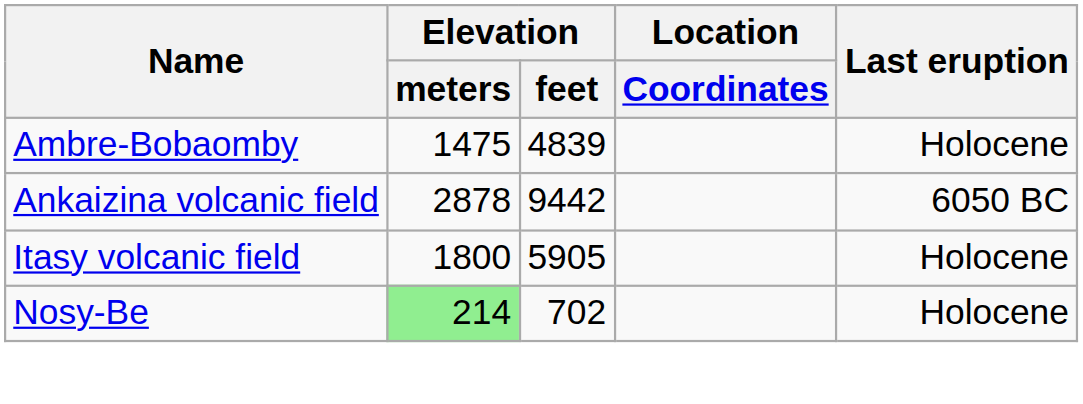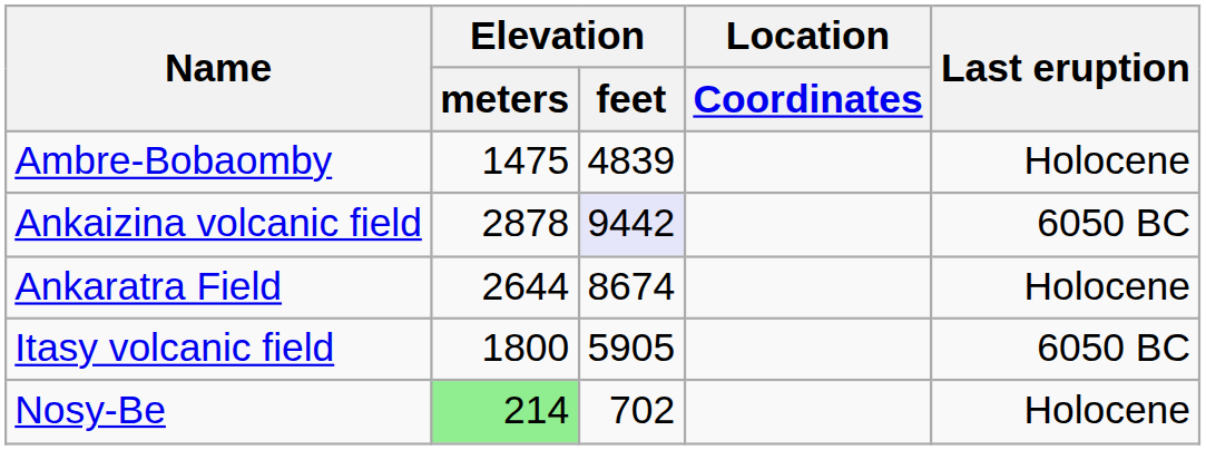Ankaizina volcanic field | Elevation / feet: no background -> lavender background
+ row: Ankaratra Field | 2644 | 8674 | Holocene
Itasy volcanic field | Last eruption: Holocene -> 6050 BC
